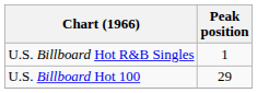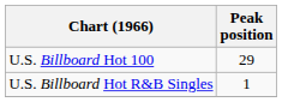rows swapped: U.S. Billboard Hot 100 <-> U.S. Billboard Hot R&B Singles
